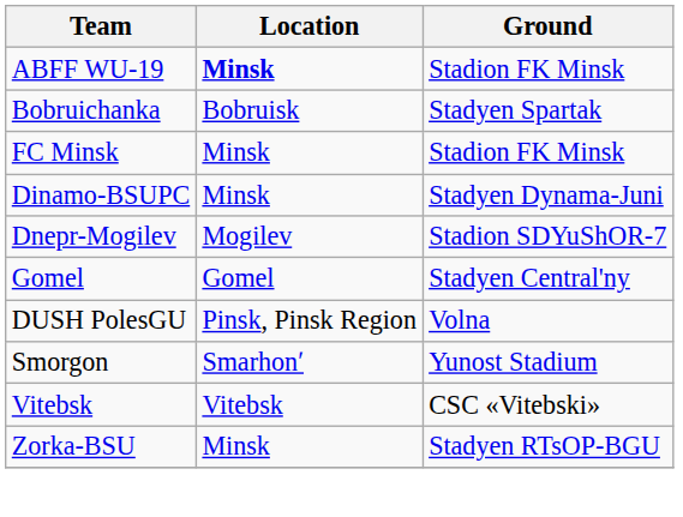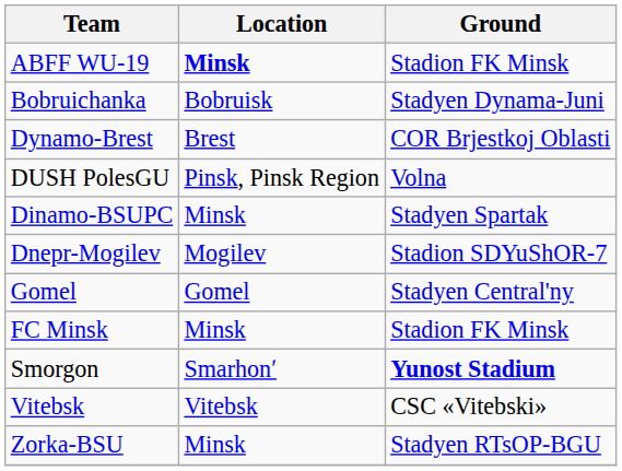Bobruichanka | Ground: Stadyen Spartak -> Stadyen Dynama-Juni
+ row: Dynamo-Brest | Brest | COR Brjestkoj Oblasti
rows swapped: DUSH PolesGU <-> FC Minsk
Dinamo-BSUPC | Ground: Stadyen Dynama-Juni -> Stadyen Spartak
Smorgon | Ground: normal -> bold
